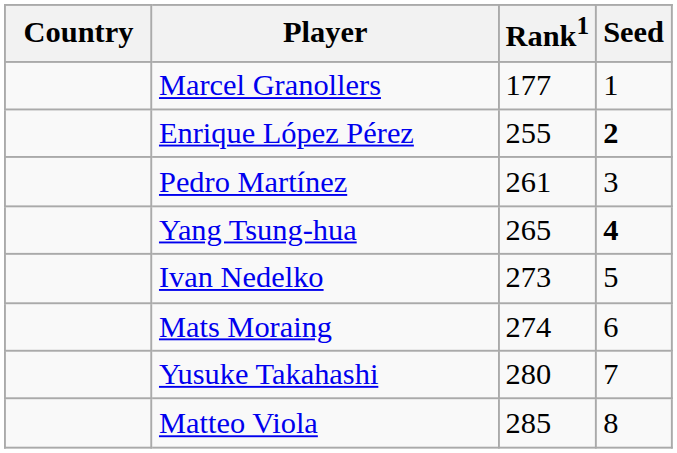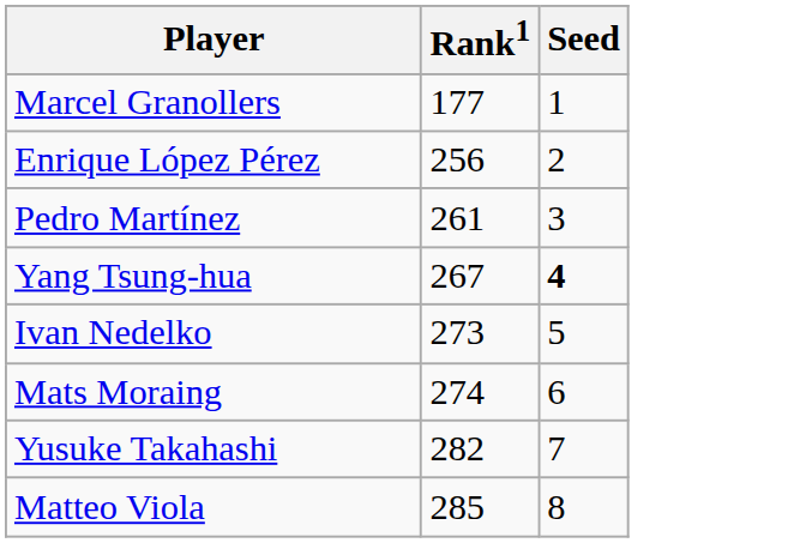- column: Country
Enrique López Pérez | Rank1: 255 -> 256
Enrique López Pérez | Seed: bold -> normal
Yang Tsung-hua | Rank1: 265 -> 267
Yusuke Takahashi | Rank1: 280 -> 282
